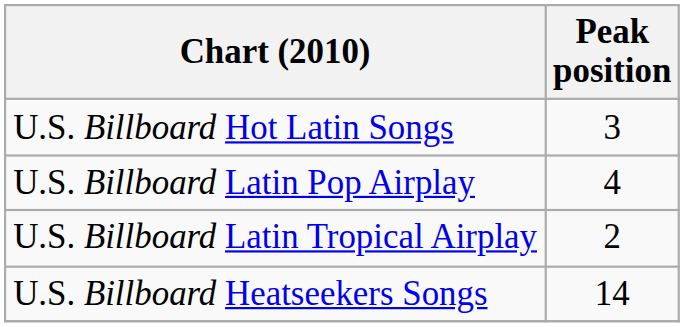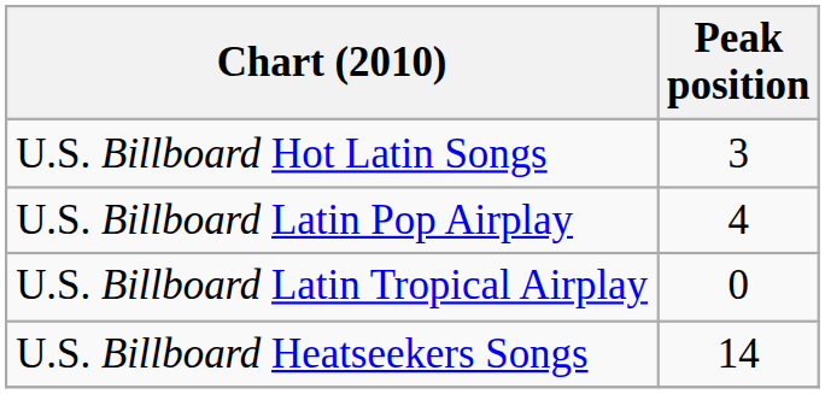U.S. Billboard Latin Tropical Airplay | Peak position: 2 -> 0
